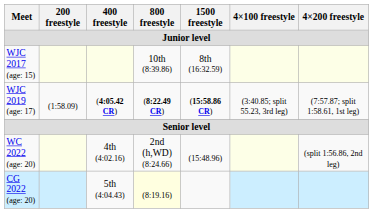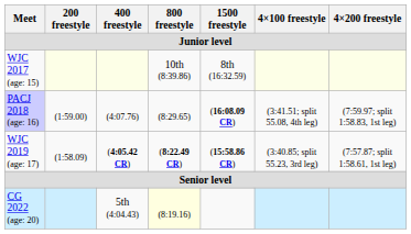+ row: PACJ 2018 (age: 16) | (1:59.00) | (4:07.76) | (8:29.65) | (16:08.09 CR) | (3:41.51; split 55.08, 4th leg) | (7:59.97; split 1:58.83, 1st leg)
- row: WC 2022 (age: 20) | 4th (4:02.16) | 2nd (h,WD) (8:24.66) | (15:48.96) | (split 1:56.86, 2nd leg)
